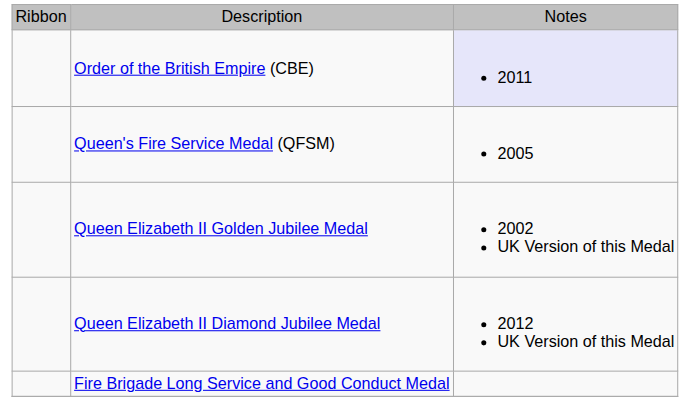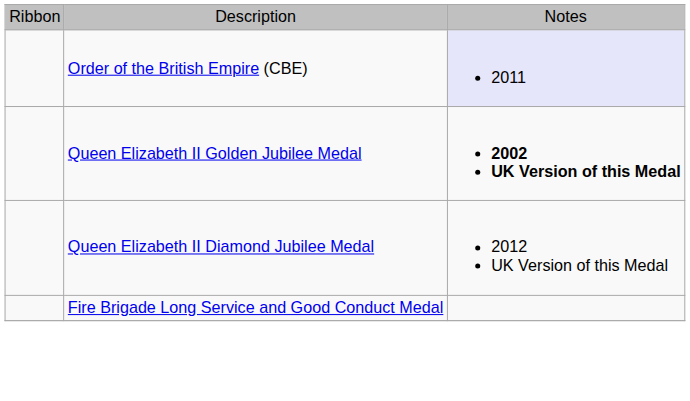- row: Queen's Fire Service Medal (QFSM) | 2005
Queen Elizabeth II Golden Jubilee Medal | column 3: normal -> bold
